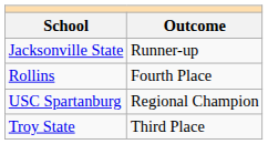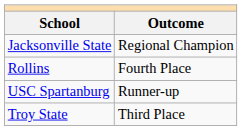Jacksonville State | Outcome: Runner-up -> Regional Champion
USC Spartanburg | Outcome: Regional Champion -> Runner-up
